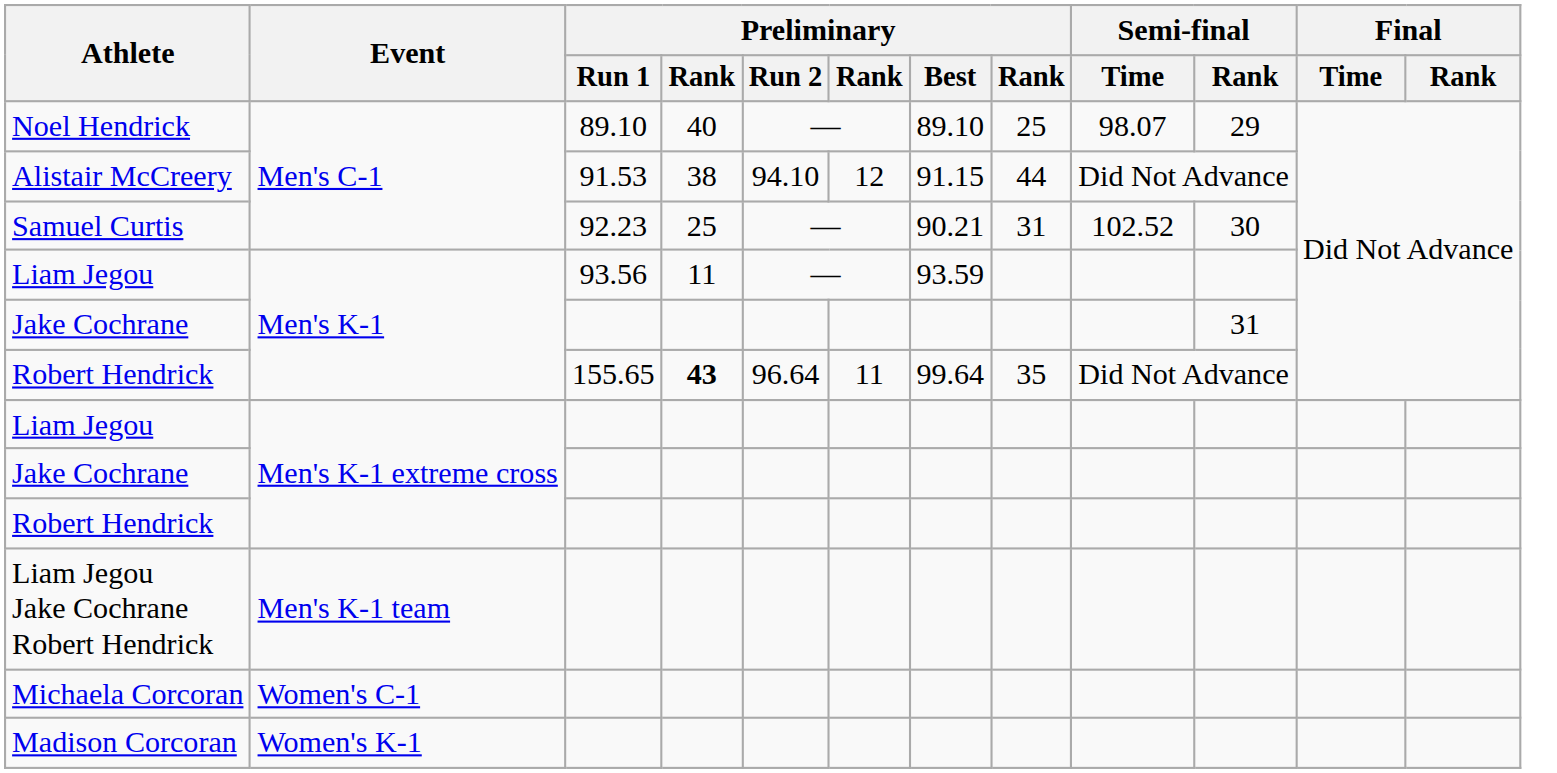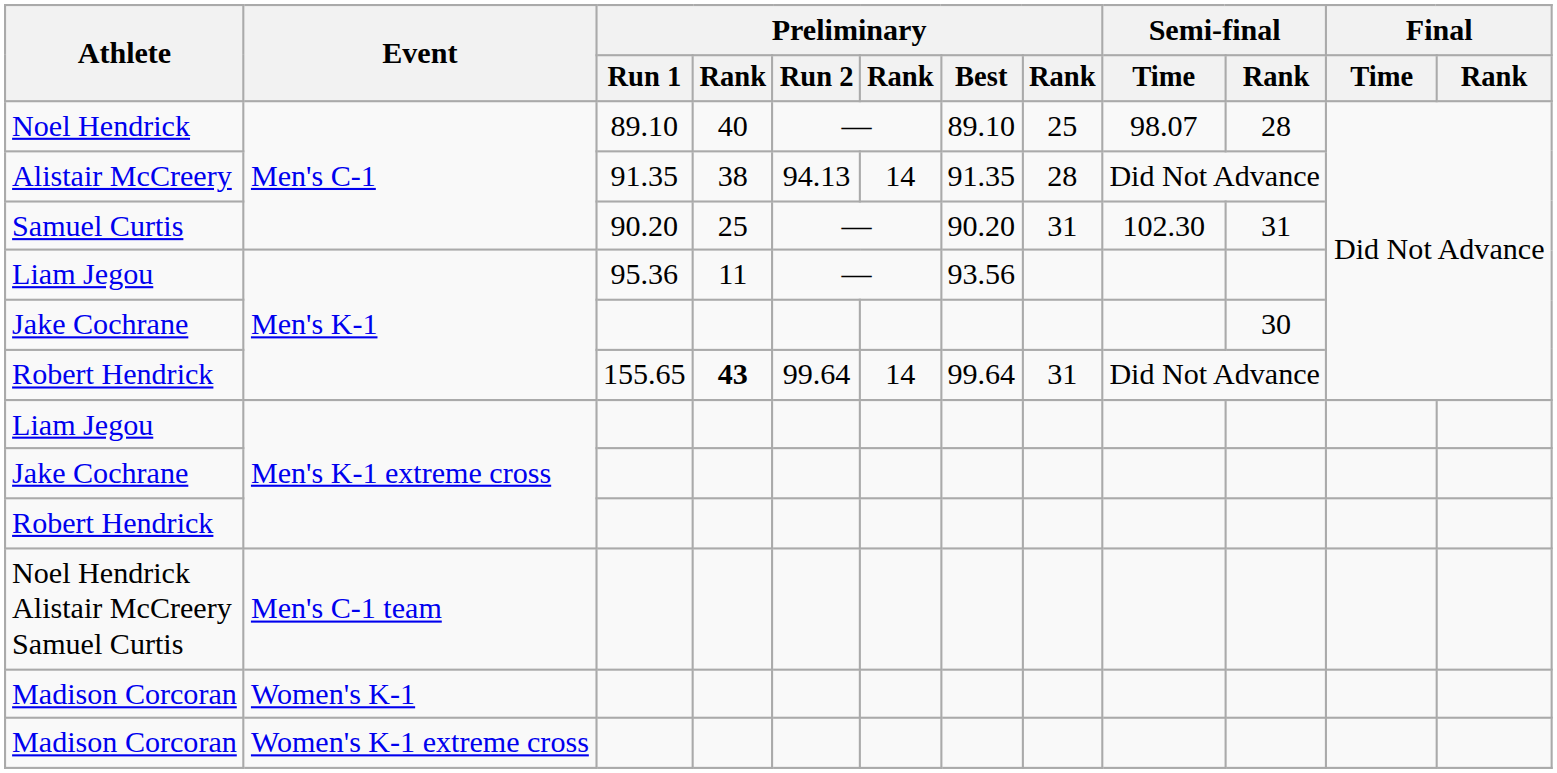Noel Hendrick | Semi-final / Rank: 29 -> 28
Alistair McCreery | Preliminary / Run 1: 91.53 -> 91.35
Alistair McCreery | Preliminary / Run 2: 94.10 -> 94.13
Alistair McCreery | column 6: 12 -> 14
Alistair McCreery | Preliminary / Best: 91.15 -> 91.35
Alistair McCreery | column 8: 44 -> 28
Samuel Curtis | Preliminary / Run 1: 92.23 -> 90.20
Samuel Curtis | Preliminary / Best: 90.21 -> 90.20
Samuel Curtis | Semi-final / Time: 102.52 -> 102.30
Samuel Curtis | Semi-final / Rank: 30 -> 31
Liam Jegou / Men's K-1 | Preliminary / Run 1: 93.56 -> 95.36
Liam Jegou / Men's K-1 | Preliminary / Best: 93.59 -> 93.56
Jake Cochrane / Men's K-1 | Semi-final / Rank: 31 -> 30
Robert Hendrick / Men's K-1 | Preliminary / Run 2: 96.64 -> 99.64
Robert Hendrick / Men's K-1 | column 6: 11 -> 14
Robert Hendrick / Men's K-1 | column 8: 35 -> 31
+ row: Noel Hendrick Alistair McCreery Samuel Curtis | Men's C-1 team
- row: Liam Jegou Jake Cochrane Robert Hendrick | Men's K-1 team
- row: Michaela Corcoran | Women's C-1
+ row: Madison Corcoran | Women's K-1 extreme cross
